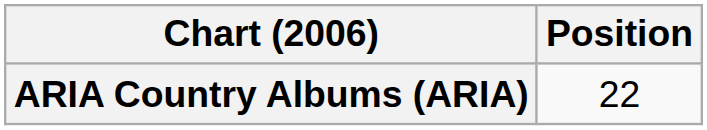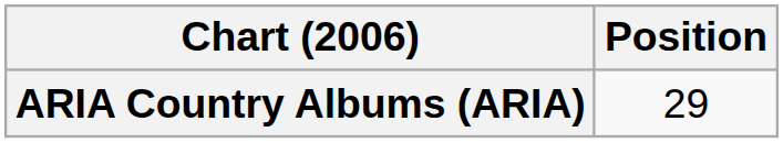ARIA Country Albums (ARIA) | Position: 22 -> 29
